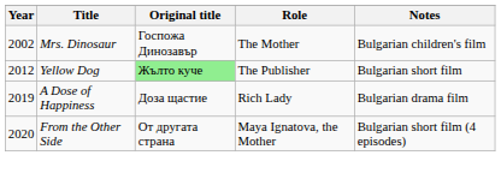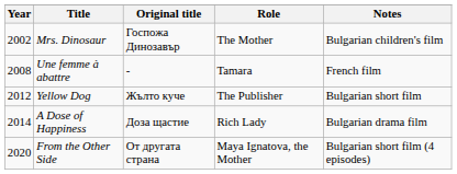+ row: 2008 | Une femme à abattre | - | Tamara | French film
Yellow Dog | Original title: lightgreen background -> no background
A Dose of Happiness | Year: 2019 -> 2014
